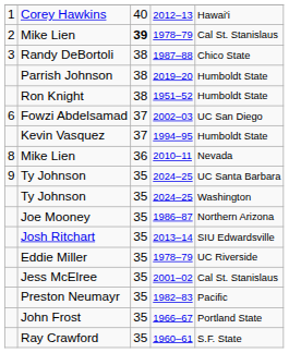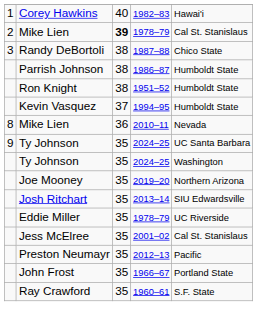Corey Hawkins | column 4: 2012–13 -> 1982–83
Parrish Johnson | column 4: 2019–20 -> 1986–87
- row: 6 | Fowzi Abdelsamad | 37 | 2002–03 | UC San Diego
Joe Mooney | column 4: 1986–87 -> 2019–20
Preston Neumayr | column 4: 1982–83 -> 2012–13
